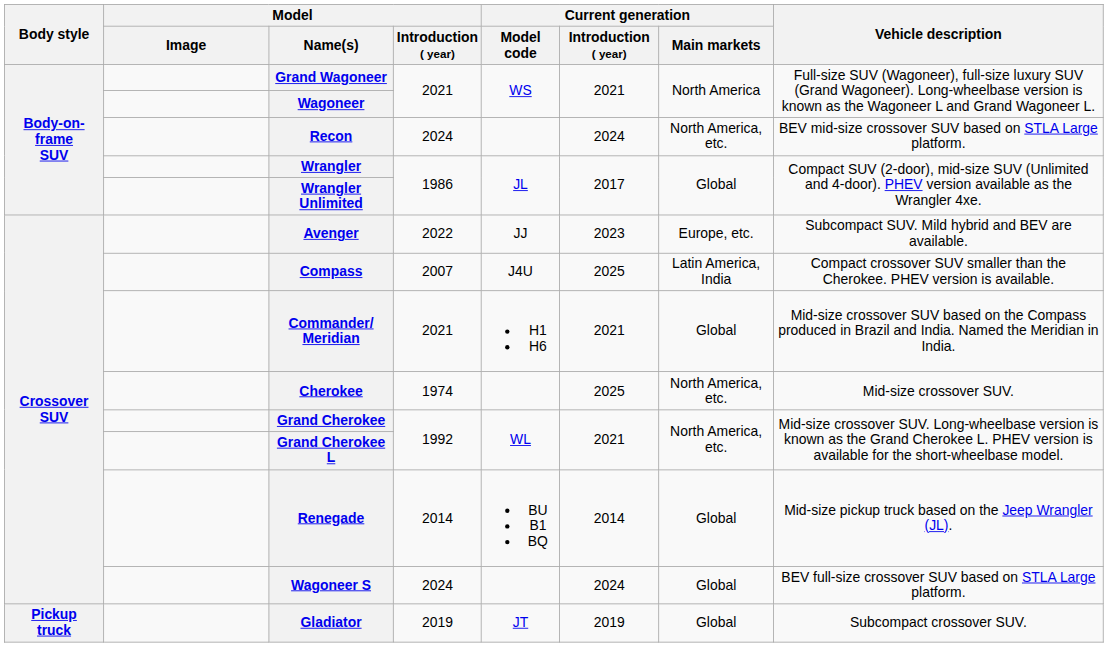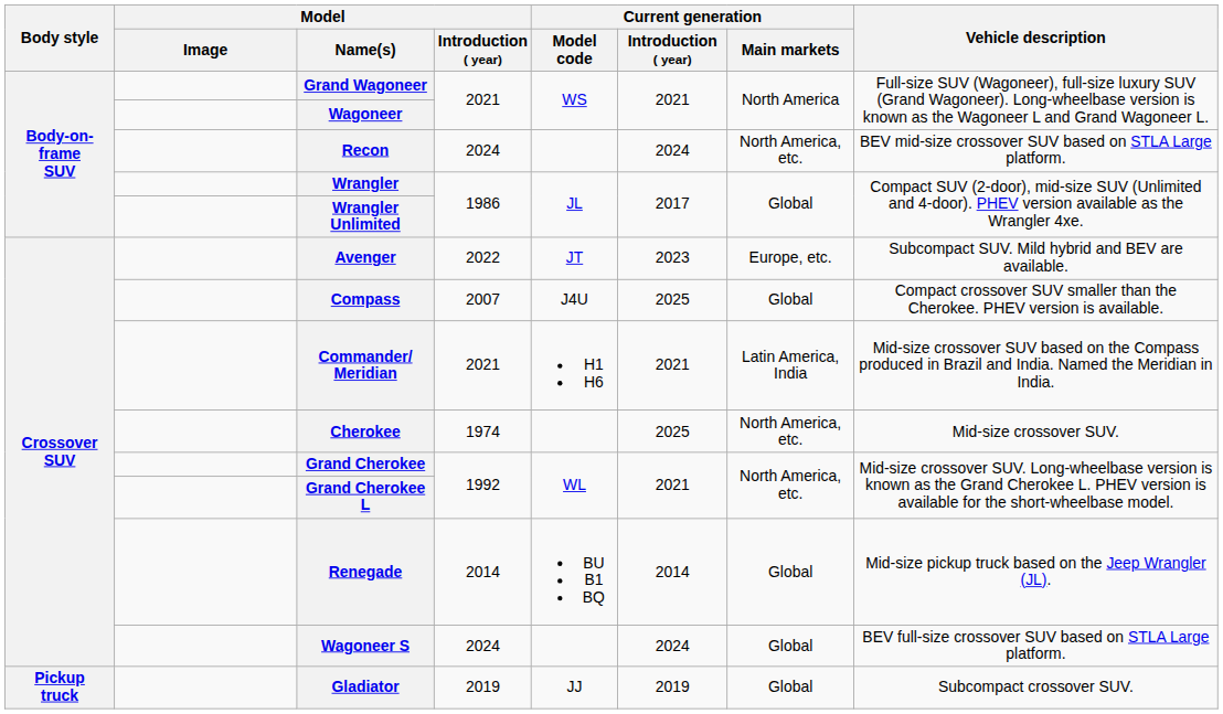Avenger | Current generation / Model code: JJ -> JT
Compass | Current generation / Main markets: Latin America, India -> Global
Commander/ Meridian | Current generation / Main markets: Global -> Latin America, India
Gladiator | Current generation / Model code: JT -> JJ
